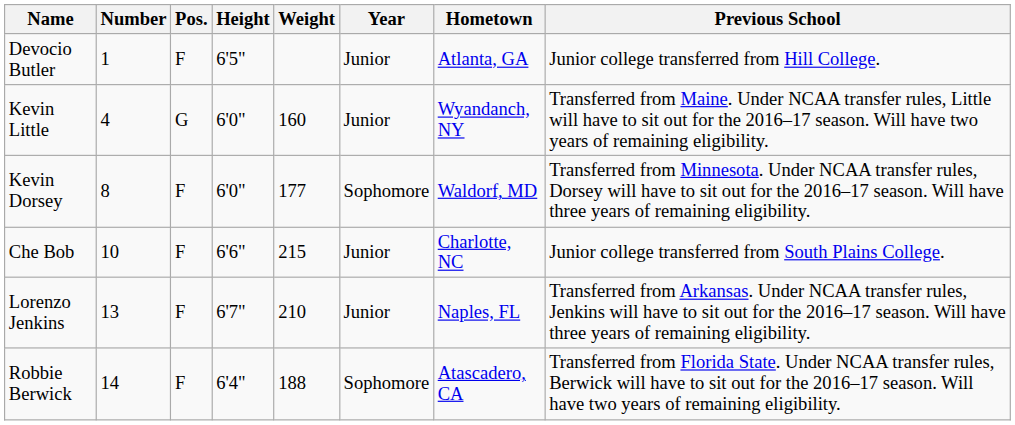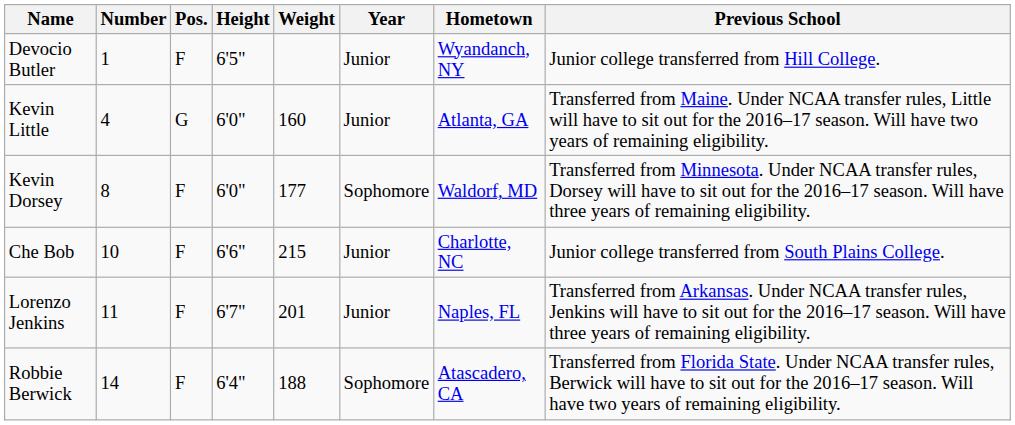Devocio Butler | Hometown: Atlanta, GA -> Wyandanch, NY
Kevin Little | Hometown: Wyandanch, NY -> Atlanta, GA
Lorenzo Jenkins | Number: 13 -> 11
Lorenzo Jenkins | Weight: 210 -> 201
